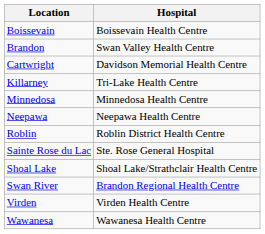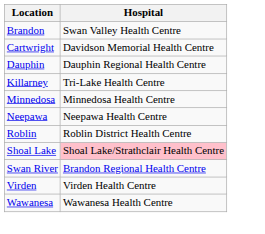- row: Boissevain | Boissevain Health Centre
+ row: Dauphin | Dauphin Regional Health Centre
- row: Sainte Rose du Lac | Ste. Rose General Hospital
Shoal Lake | Hospital: no background -> pink background
